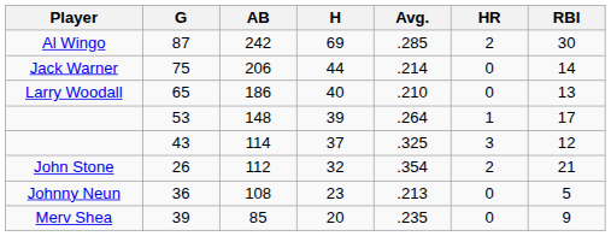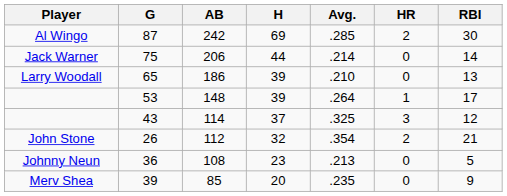65 | H: 40 -> 39
